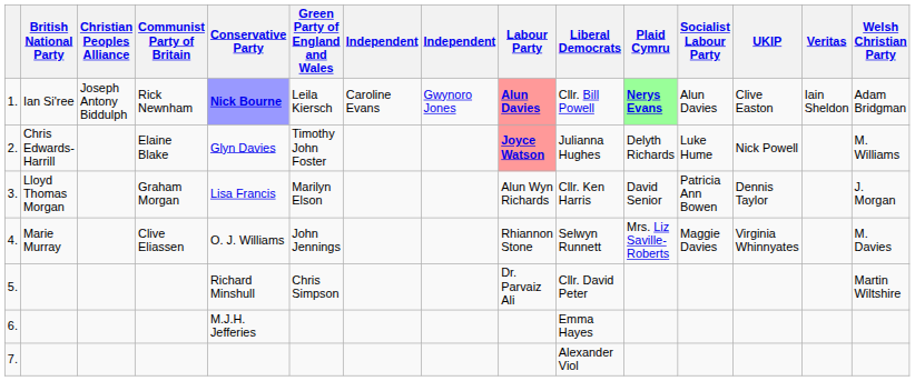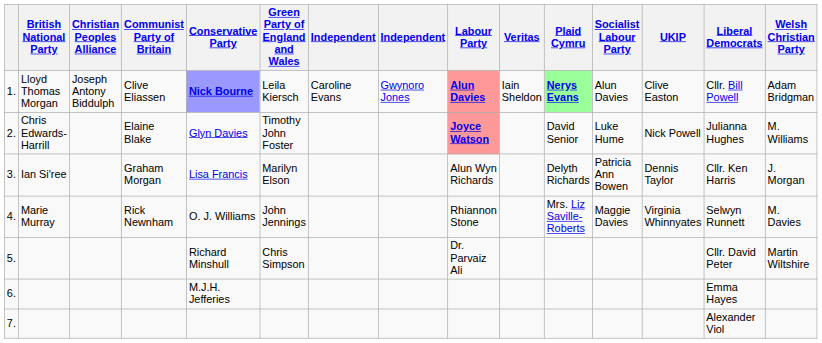columns swapped: Liberal Democrats <-> Veritas
1. | British National Party: Ian Si'ree -> Lloyd Thomas Morgan
1. | Communist Party of Britain: Rick Newnham -> Clive Eliassen
2. | Plaid Cymru: Delyth Richards -> David Senior
3. | British National Party: Lloyd Thomas Morgan -> Ian Si'ree
3. | Plaid Cymru: David Senior -> Delyth Richards
4. | Communist Party of Britain: Clive Eliassen -> Rick Newnham
